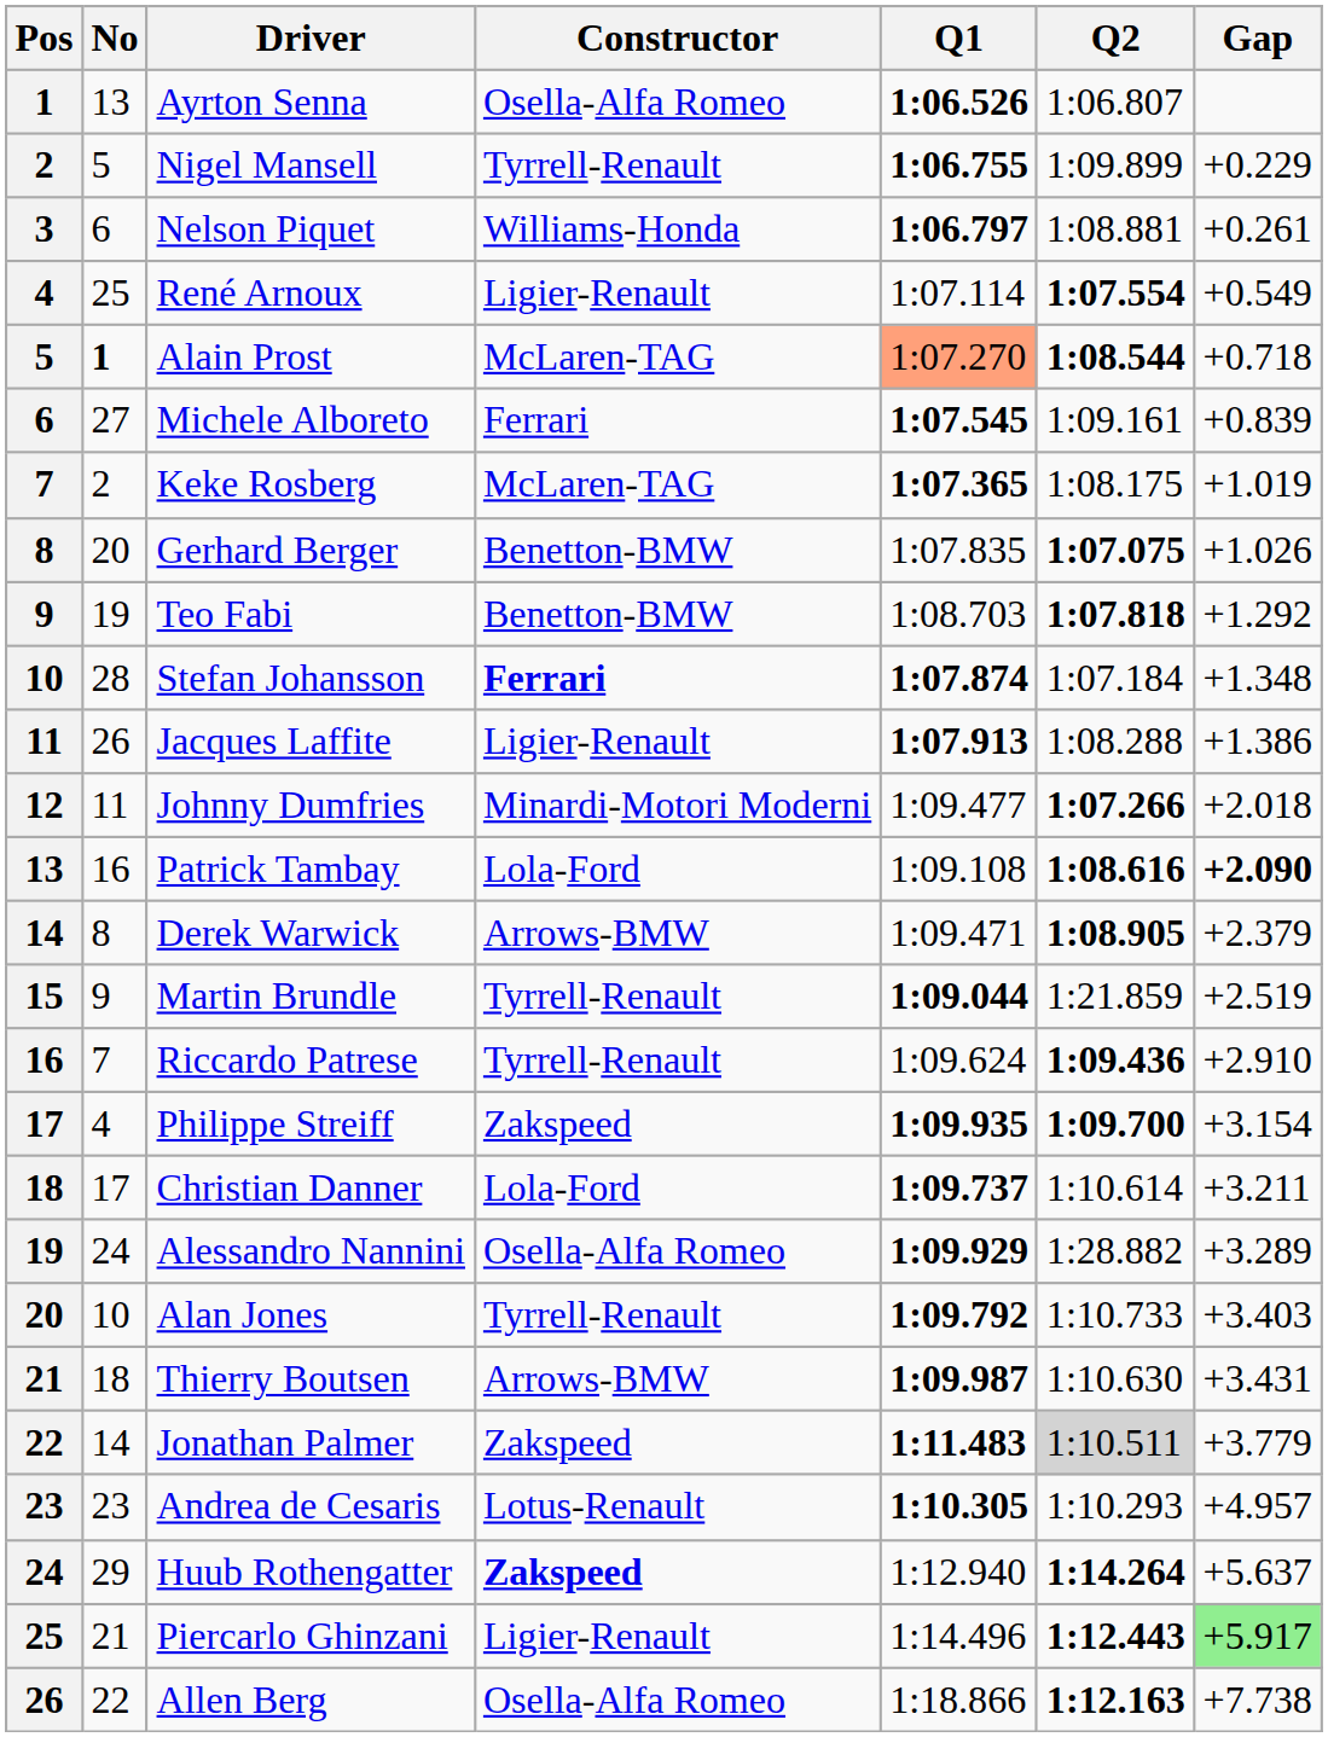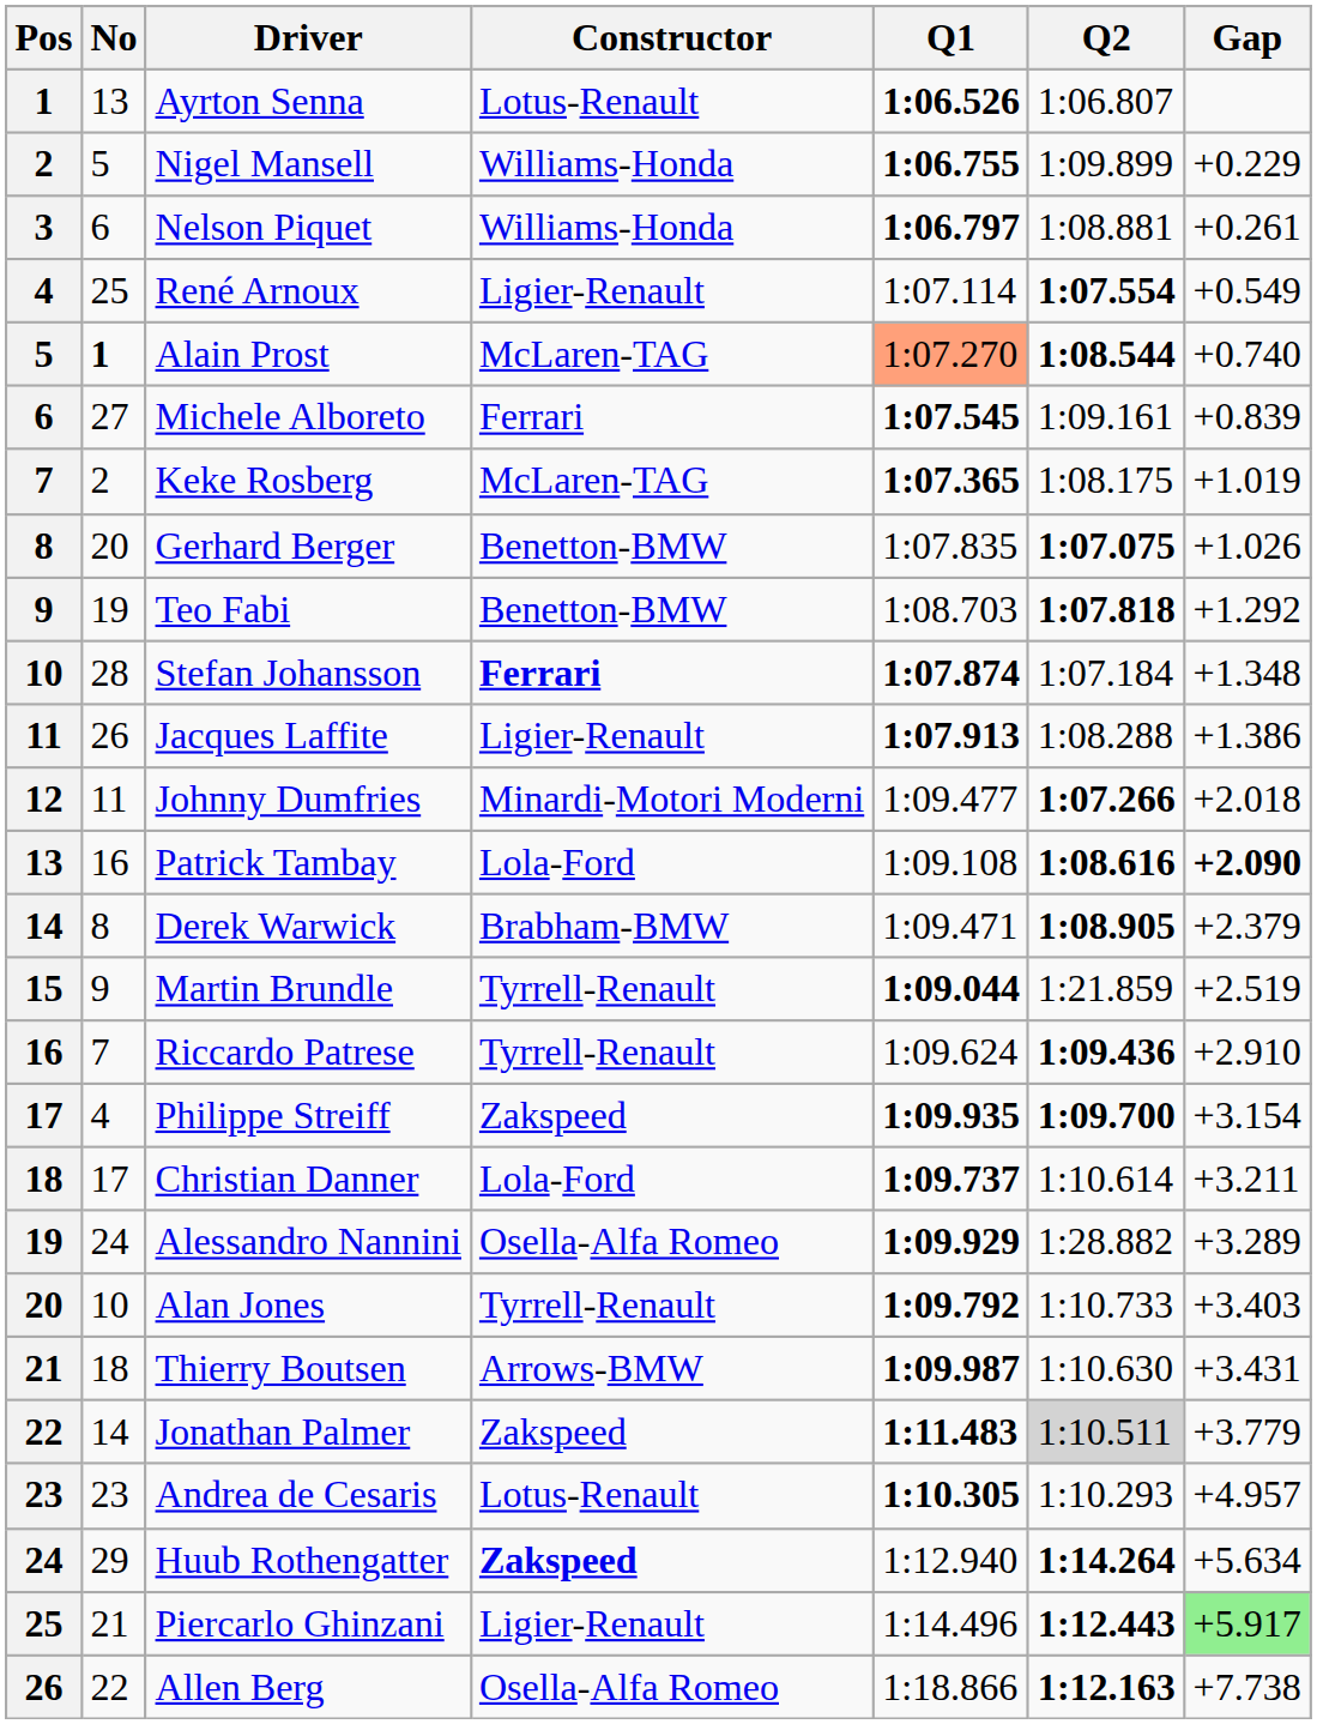Ayrton Senna | Constructor: Osella-Alfa Romeo -> Lotus-Renault
Nigel Mansell | Constructor: Tyrrell-Renault -> Williams-Honda
Alain Prost | Gap: +0.718 -> +0.740
Derek Warwick | Constructor: Arrows-BMW -> Brabham-BMW
Huub Rothengatter | Gap: +5.637 -> +5.634
